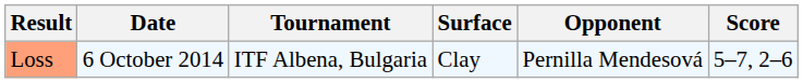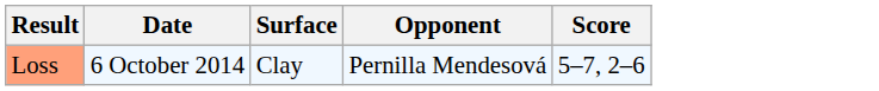- column: Tournament | ITF Albena, Bulgaria
